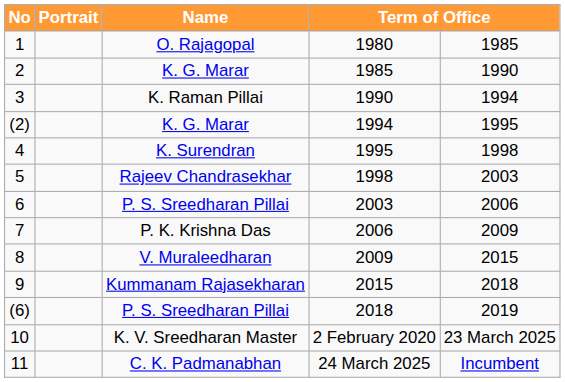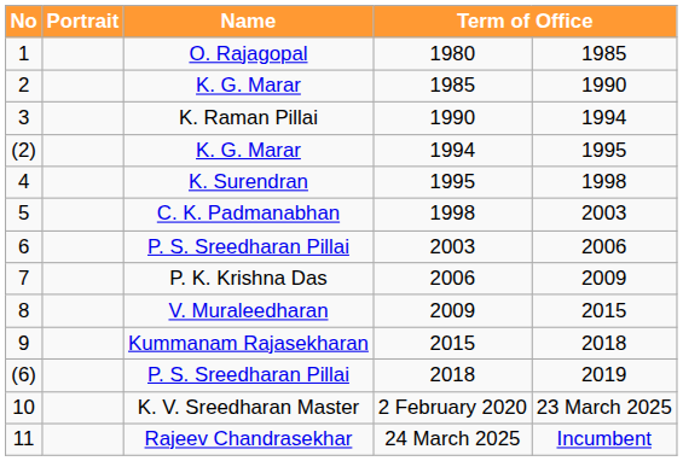5 | Name: Rajeev Chandrasekhar -> C. K. Padmanabhan
11 | Name: C. K. Padmanabhan -> Rajeev Chandrasekhar
